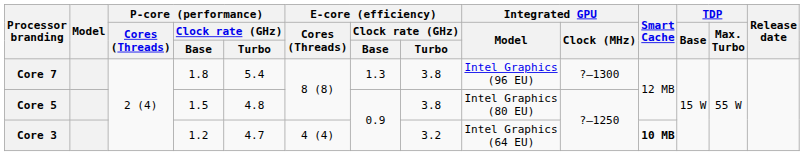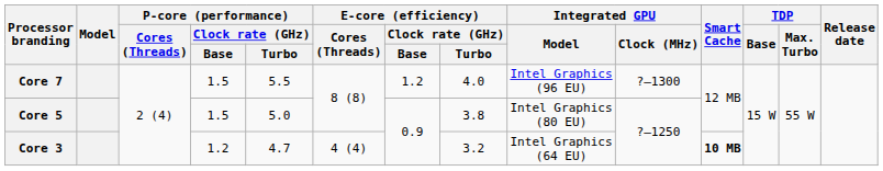Core 7 | P-core (performance) / Clock rate (GHz) / Base: 1.8 -> 1.5
Core 7 | P-core (performance) / Clock rate (GHz) / Turbo: 5.4 -> 5.5
Core 7 | E-core (efficiency) / Clock rate (GHz) / Base: 1.3 -> 1.2
Core 7 | E-core (efficiency) / Clock rate (GHz) / Turbo: 3.8 -> 4.0
Core 5 | P-core (performance) / Clock rate (GHz) / Turbo: 4.8 -> 5.0
